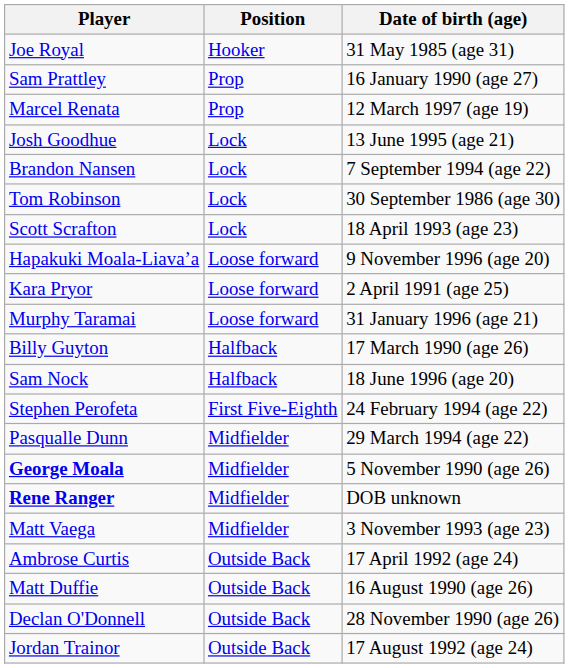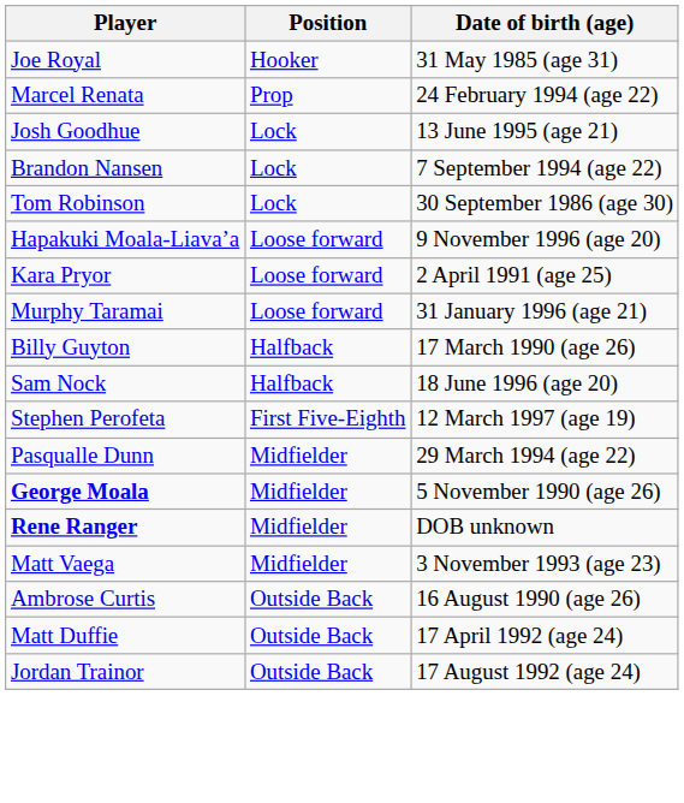- row: Sam Prattley | Prop | 16 January 1990 (age 27)
Marcel Renata | Date of birth (age): 12 March 1997 (age 19) -> 24 February 1994 (age 22)
- row: Scott Scrafton | Lock | 18 April 1993 (age 23)
Stephen Perofeta | Date of birth (age): 24 February 1994 (age 22) -> 12 March 1997 (age 19)
Ambrose Curtis | Date of birth (age): 17 April 1992 (age 24) -> 16 August 1990 (age 26)
Matt Duffie | Date of birth (age): 16 August 1990 (age 26) -> 17 April 1992 (age 24)
- row: Declan O'Donnell | Outside Back | 28 November 1990 (age 26)
